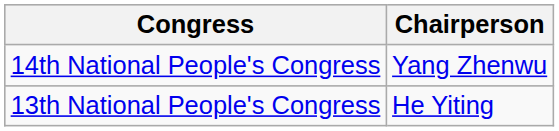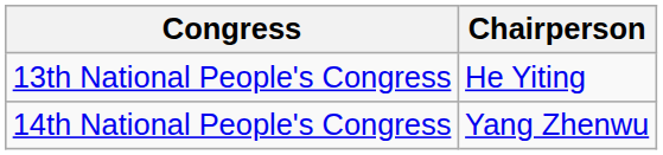rows swapped: 13th National People's Congress <-> 14th National People's Congress
